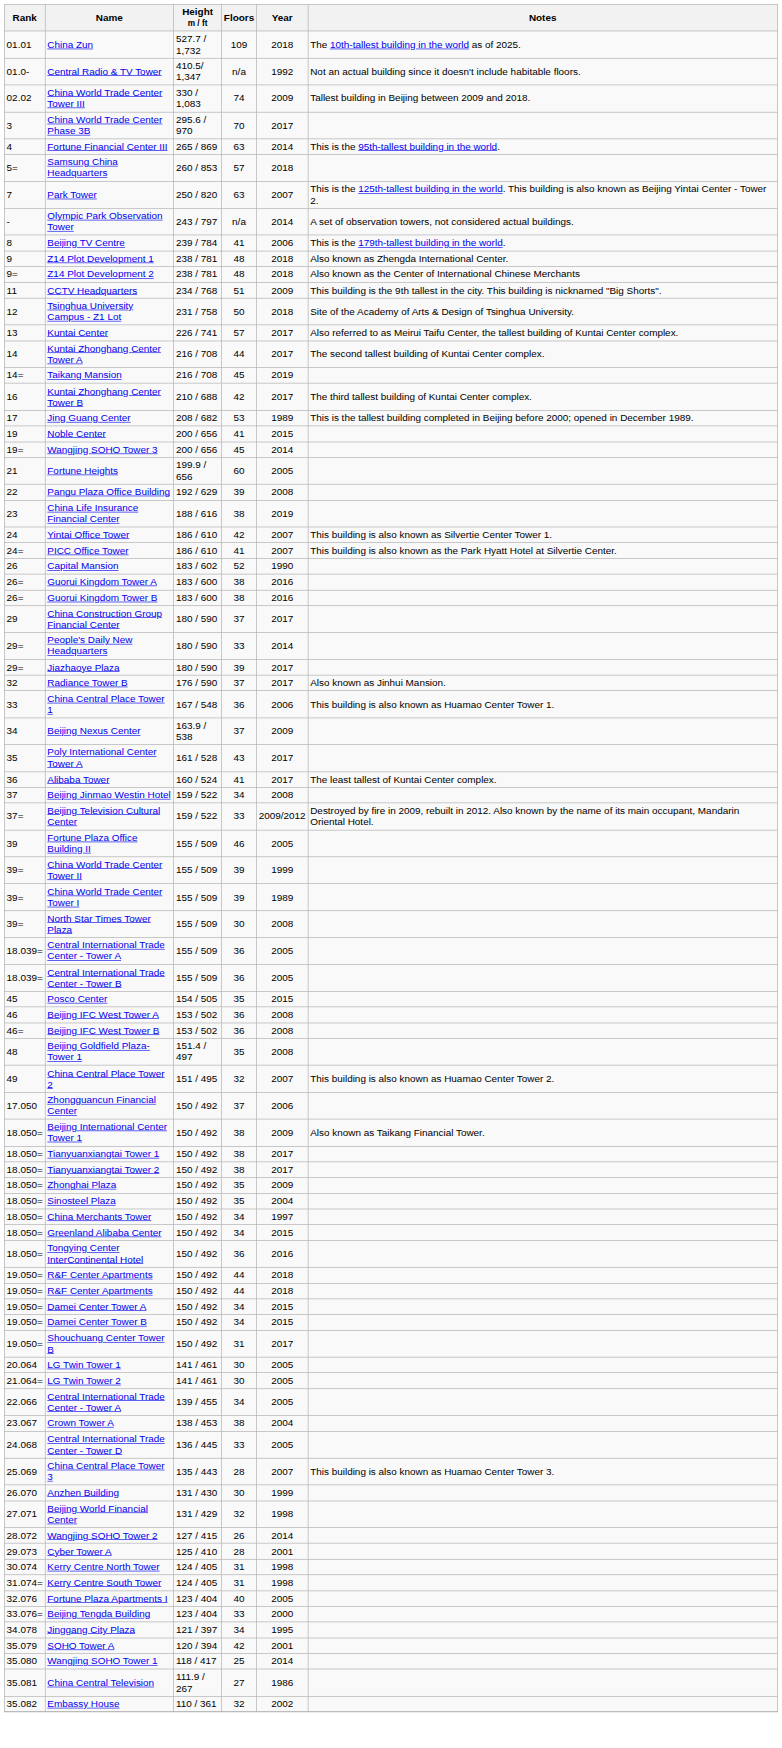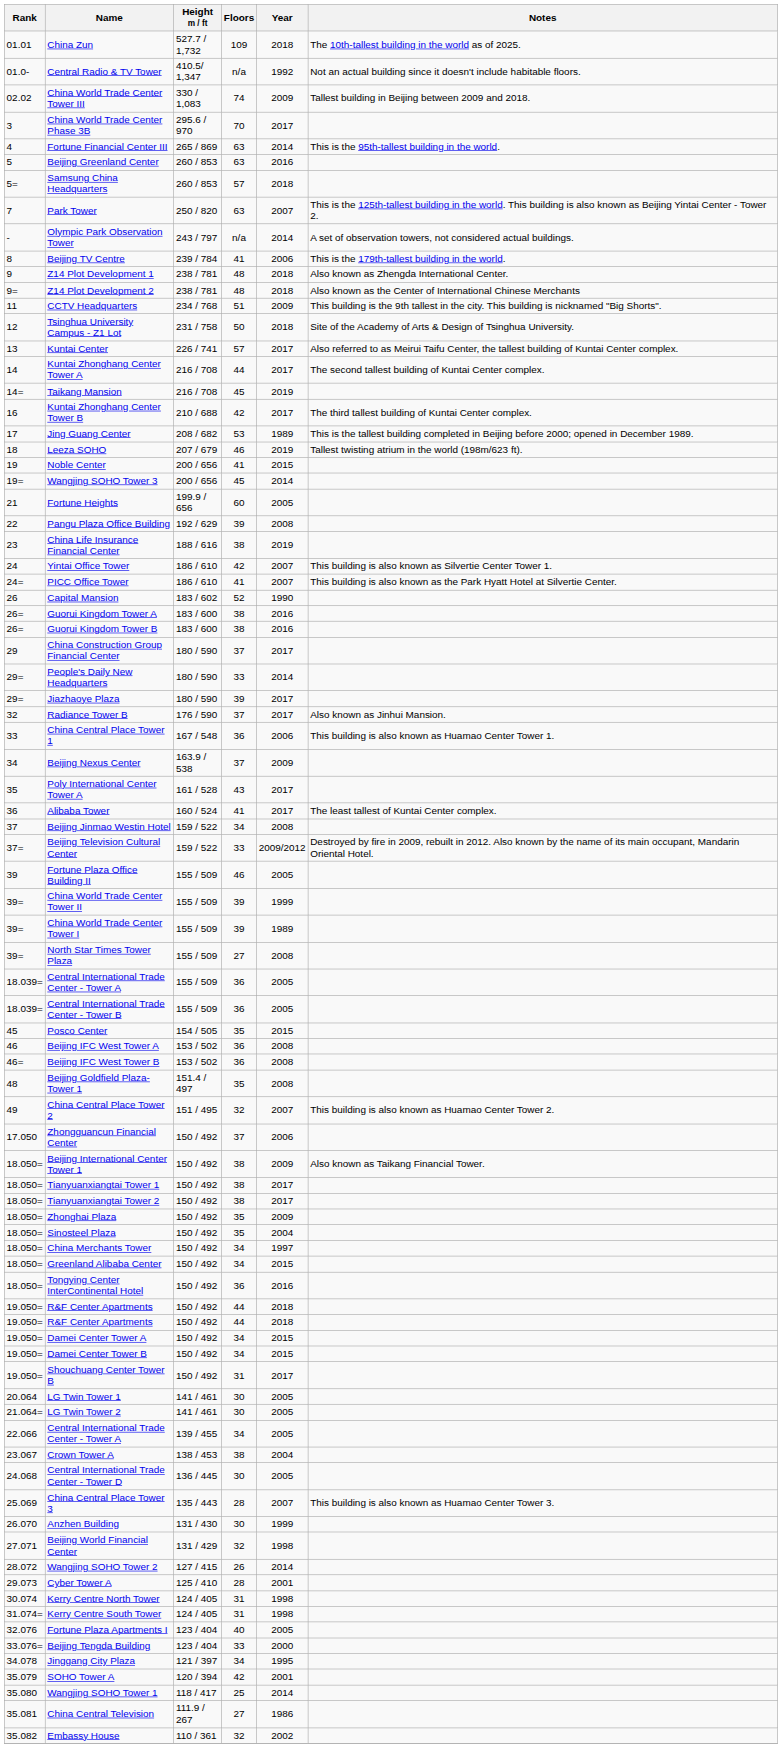+ row: 5 | Beijing Greenland Center | 260 / 853 | 63 | 2016
+ row: 18 | Leeza SOHO | 207 / 679 | 46 | 2019 | Tallest twisting atrium in the world (198m/623 ft).
North Star Times Tower Plaza | Floors: 30 -> 27
Central International Trade Center - Tower D | Floors: 33 -> 30
